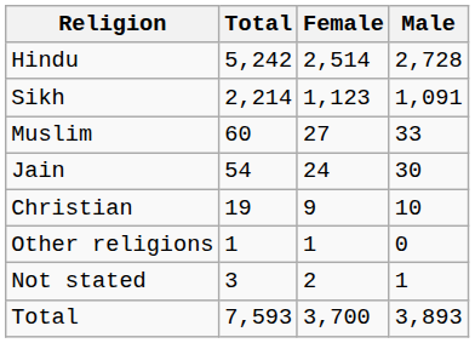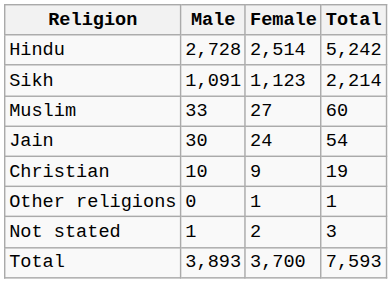columns swapped: Total <-> Male
